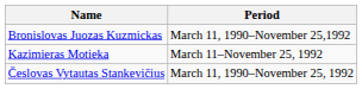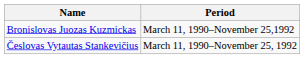- row: Kazimieras Motieka | March 11–November 25, 1992
